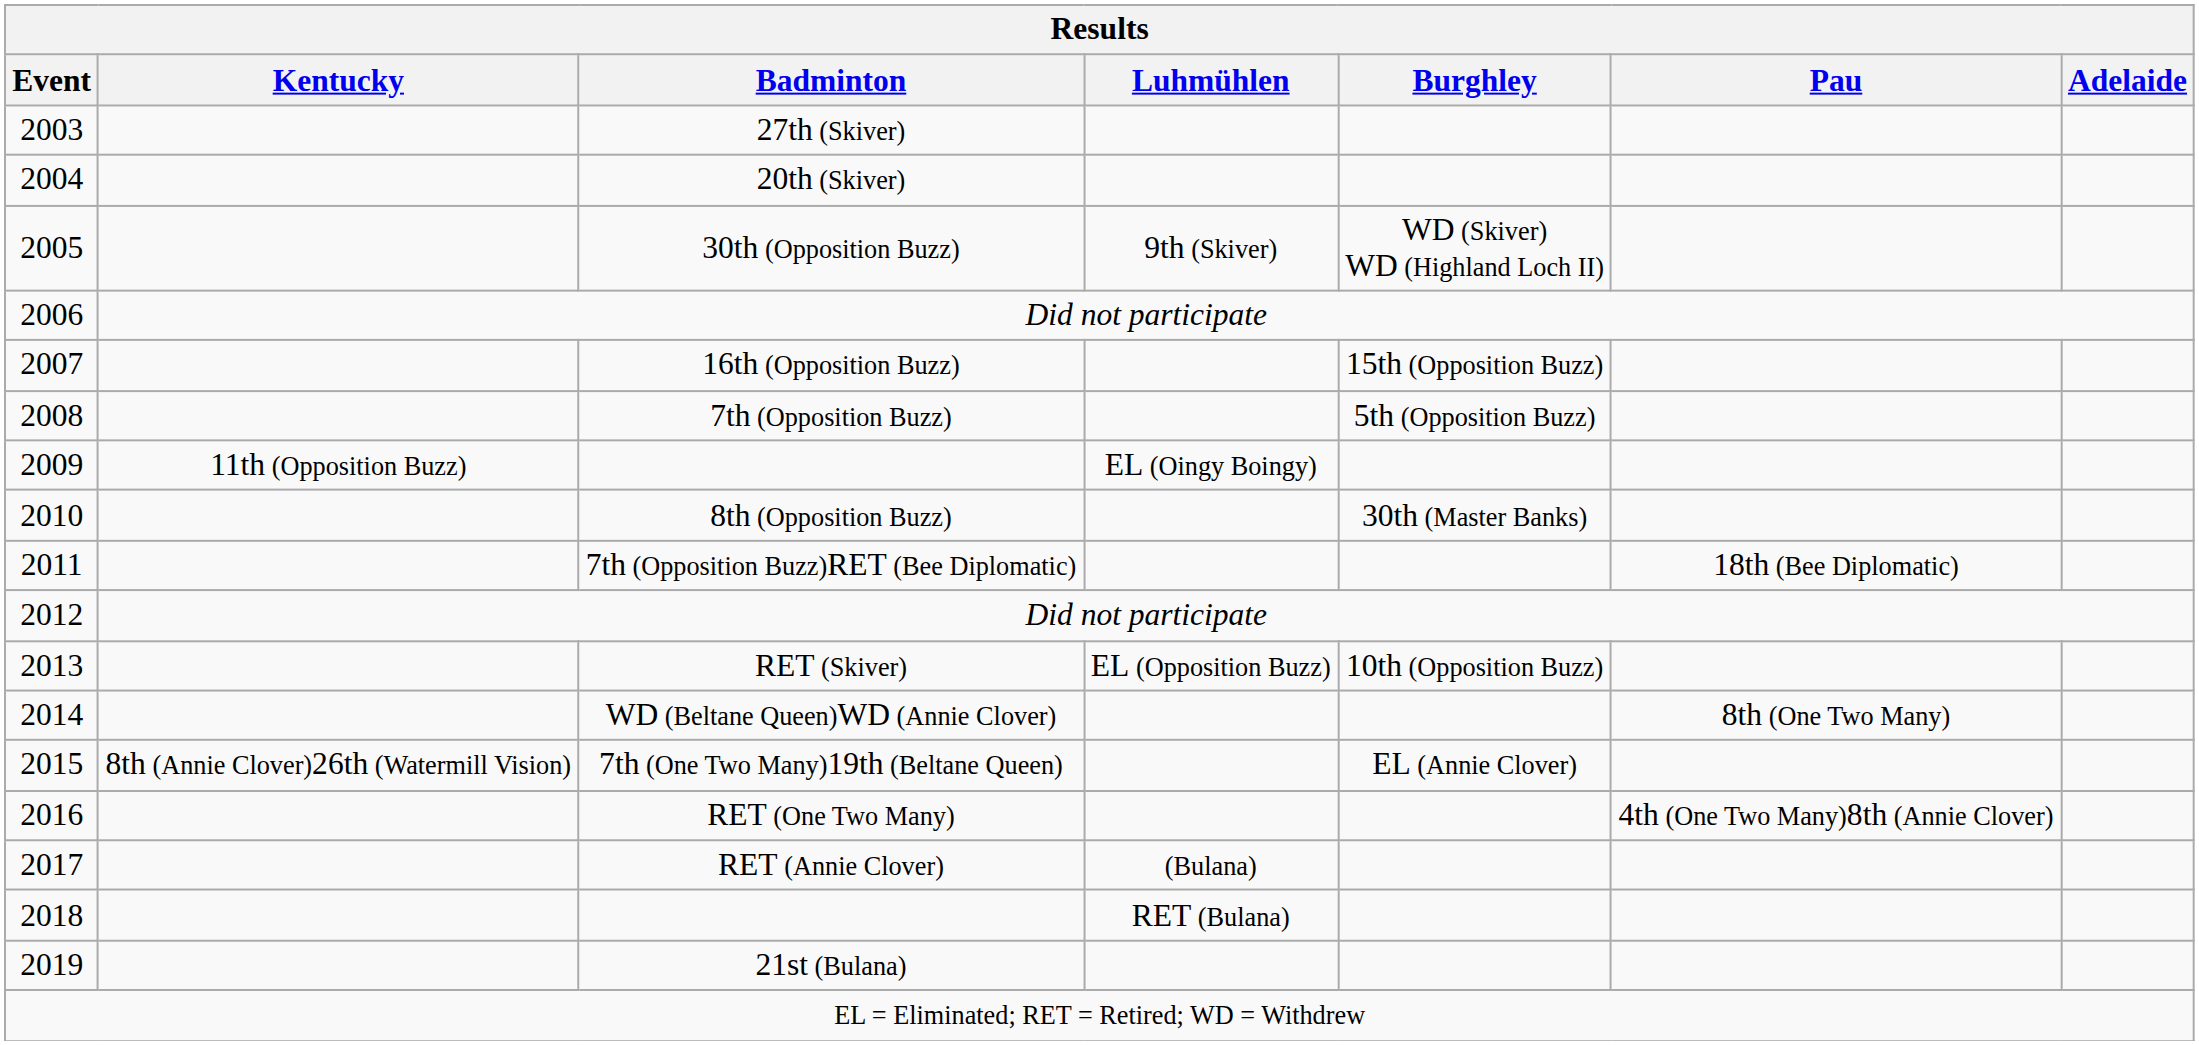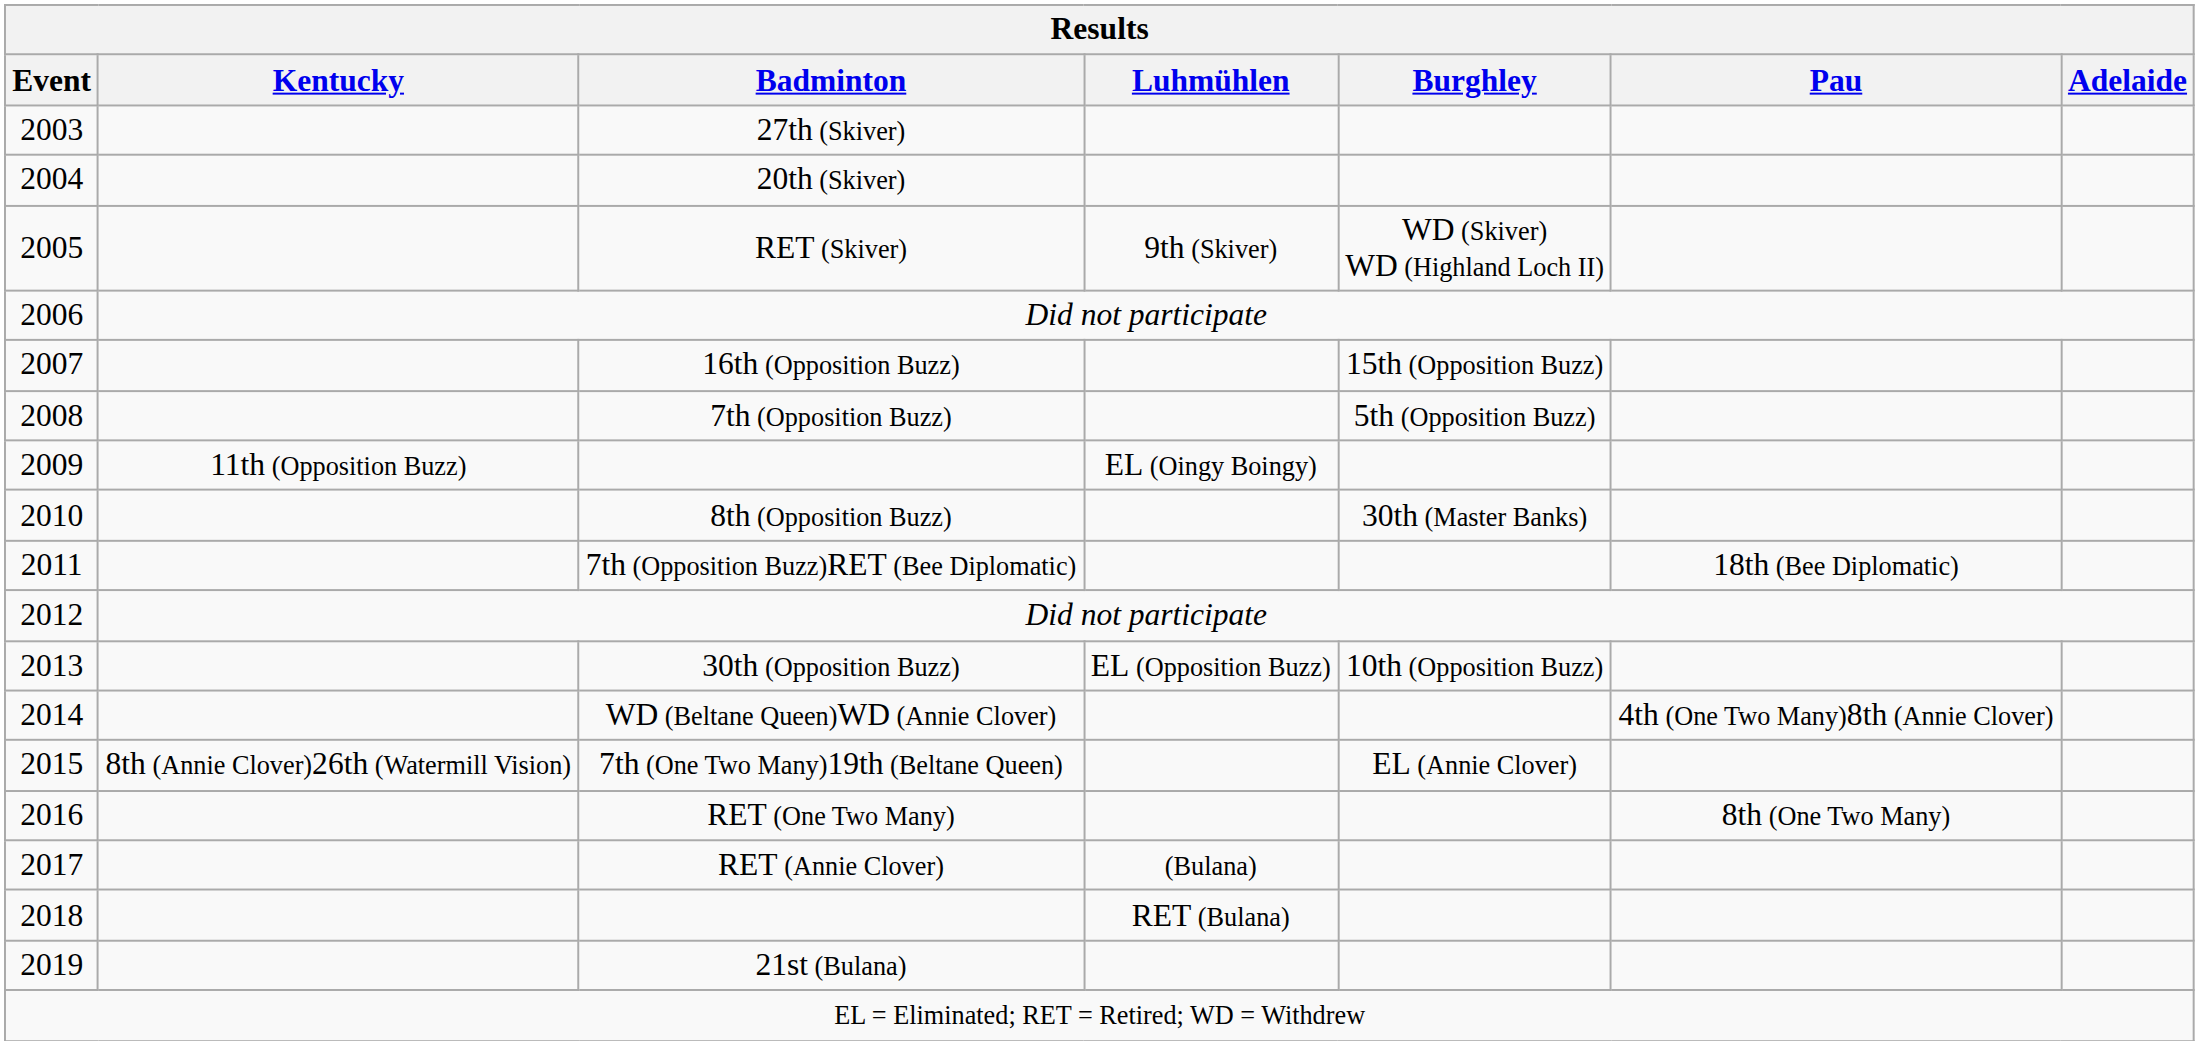2005 | Badminton: 30th (Opposition Buzz) -> RET (Skiver)
2013 | Badminton: RET (Skiver) -> 30th (Opposition Buzz)
2014 | Pau: 8th (One Two Many) -> 4th (One Two Many)8th (Annie Clover)
2016 | Pau: 4th (One Two Many)8th (Annie Clover) -> 8th (One Two Many)
